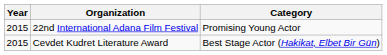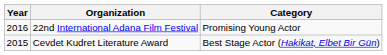22nd International Adana Film Festival | Year: 2015 -> 2016
